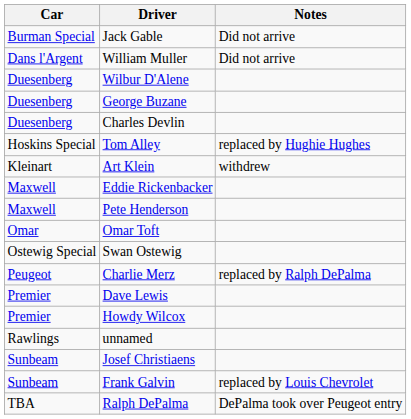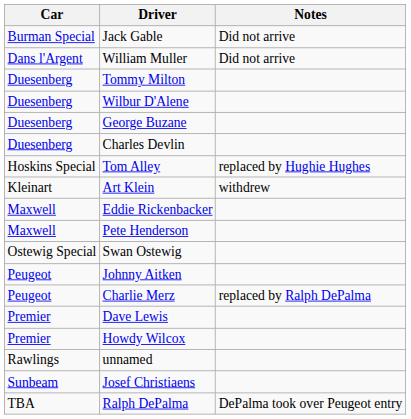+ row: Duesenberg | Tommy Milton
- row: Omar | Omar Toft
+ row: Peugeot | Johnny Aitken
- row: Sunbeam | Frank Galvin | replaced by Louis Chevrolet
